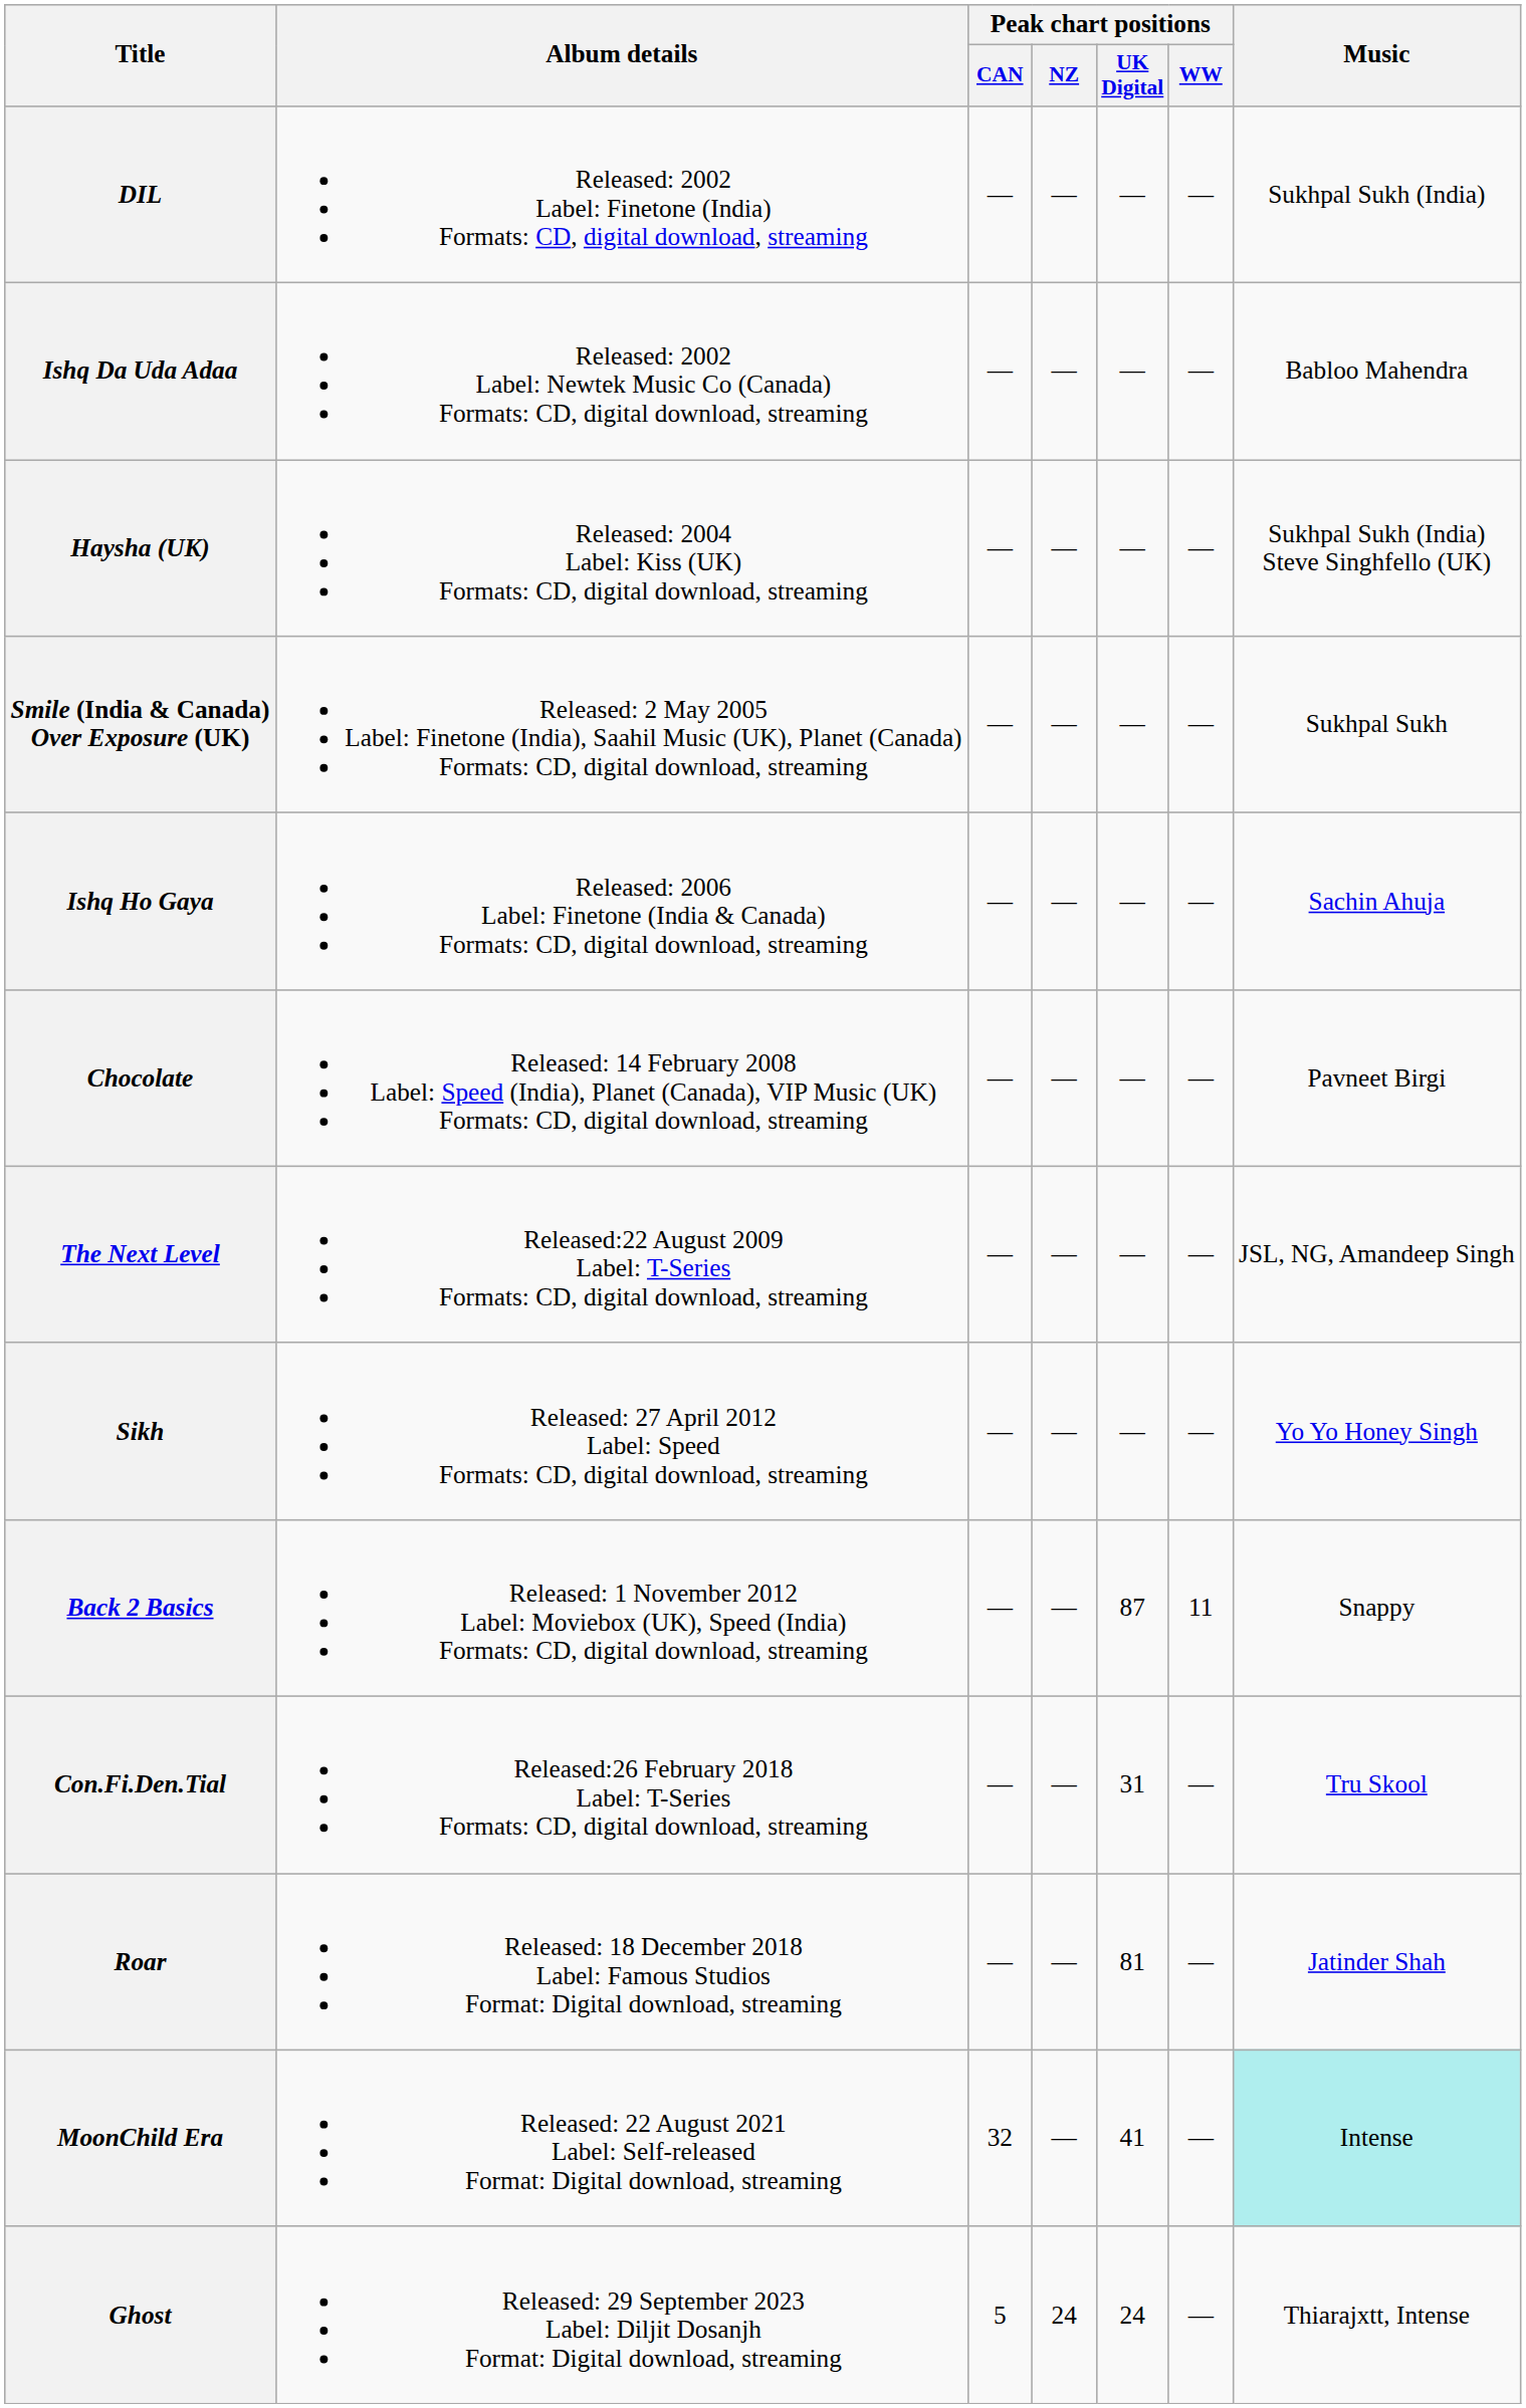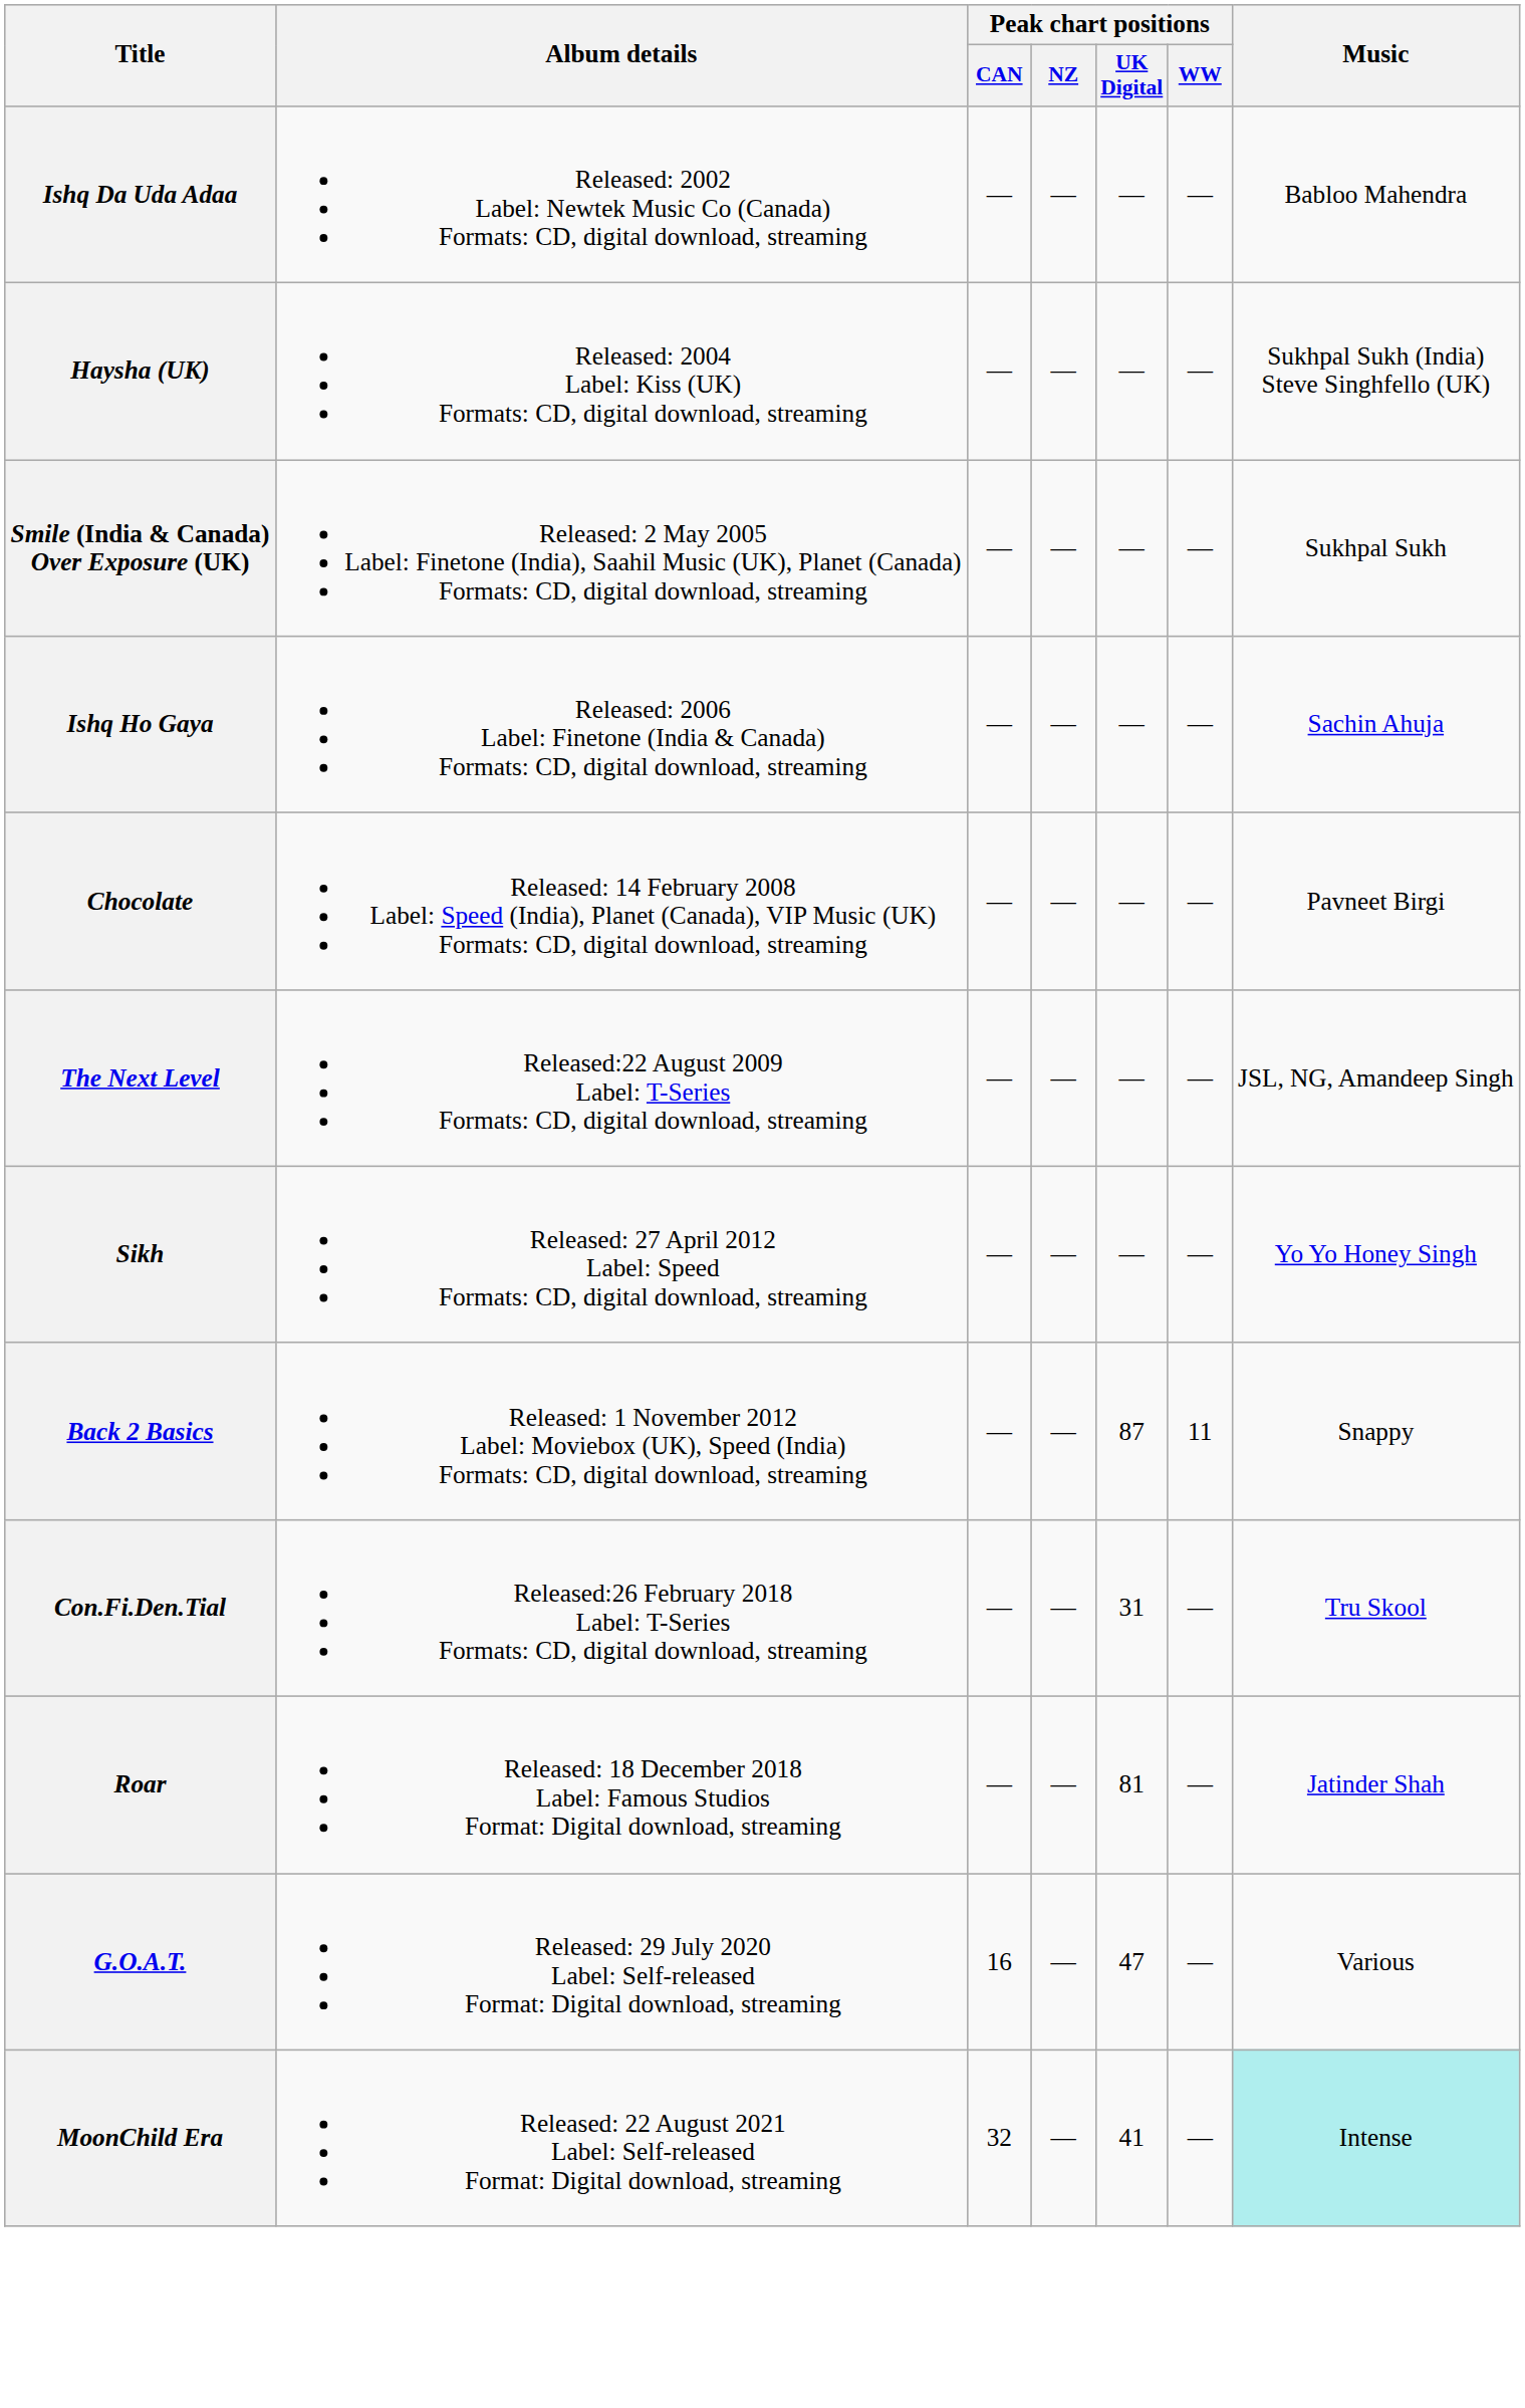- row: DIL | Released: 2002 Label: Finetone (India) Formats: CD, digital download, streaming | — | — | — | — | Sukhpal Sukh (India)
+ row: G.O.A.T. | Released: 29 July 2020 Label: Self-released Format: Digital download, streaming | 16 | — | 47 | — | Various
- row: Ghost | Released: 29 September 2023 Label: Diljit Dosanjh Format: Digital download, streaming | 5 | 24 | 24 | — | Thiarajxtt, Intense
